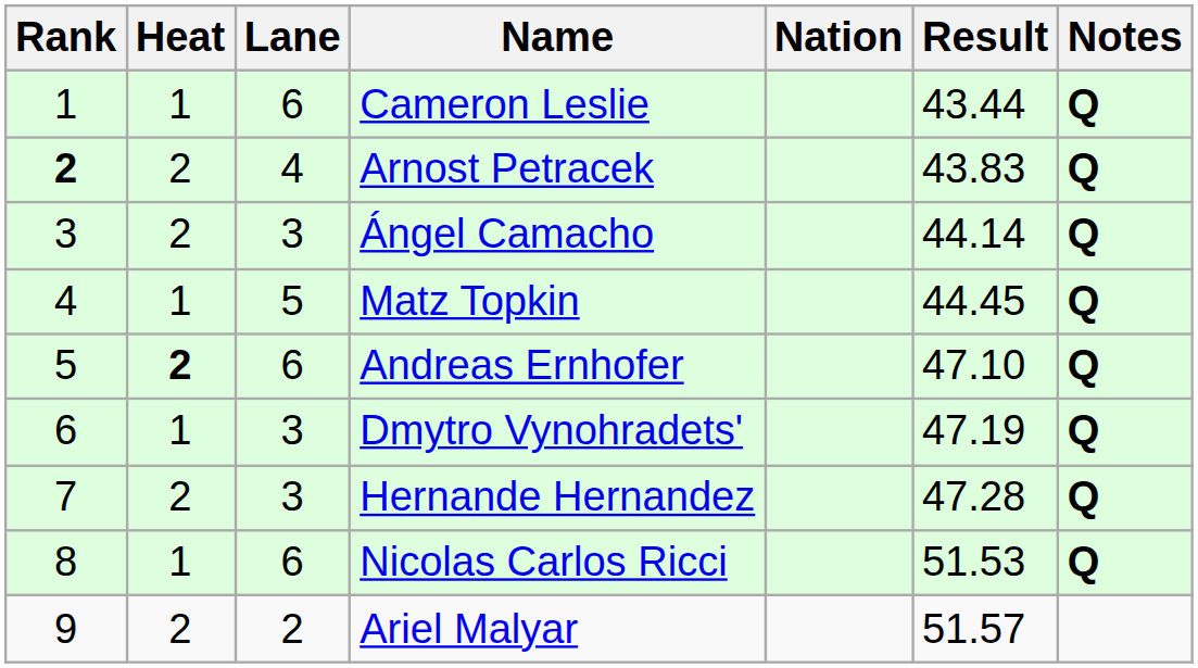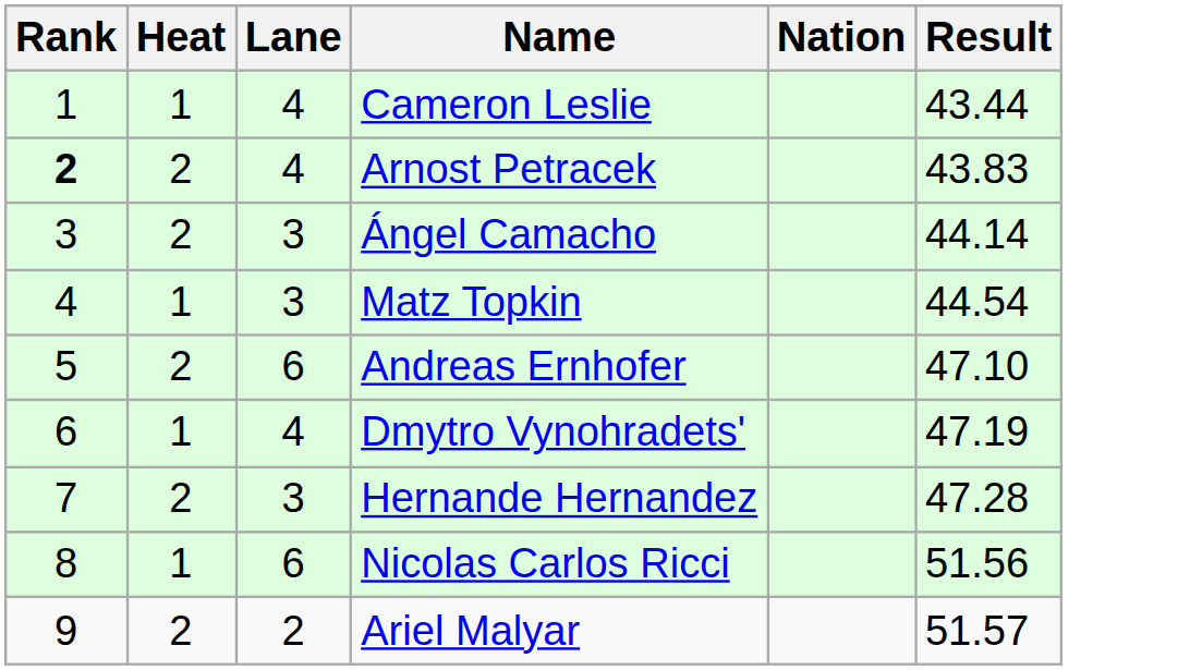- column: Notes | Q | Q | Q | Q | Q | Q | Q | Q
Cameron Leslie | Lane: 6 -> 4
Matz Topkin | Lane: 5 -> 3
Matz Topkin | Result: 44.45 -> 44.54
Andreas Ernhofer | Heat: bold -> normal
Dmytro Vynohradets' | Lane: 3 -> 4
Nicolas Carlos Ricci | Result: 51.53 -> 51.56
